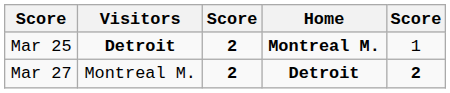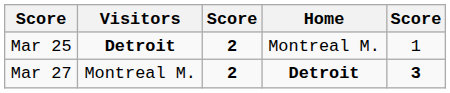Mar 25 | Home: bold -> normal
Mar 27 | column 5: 2 -> 3
